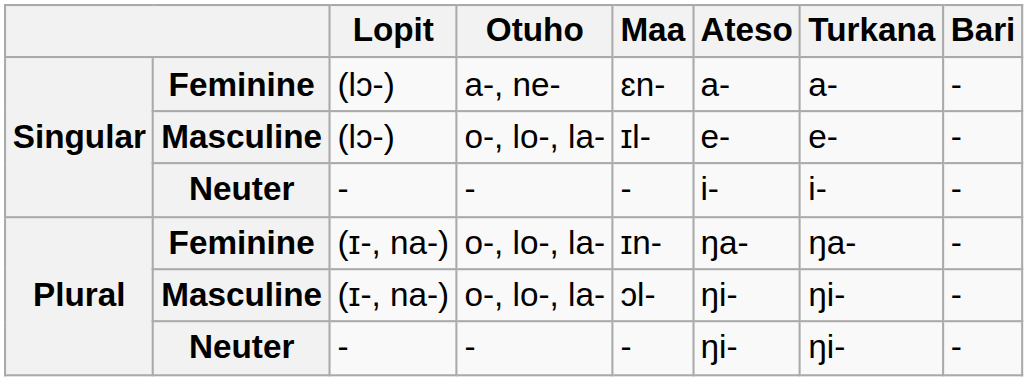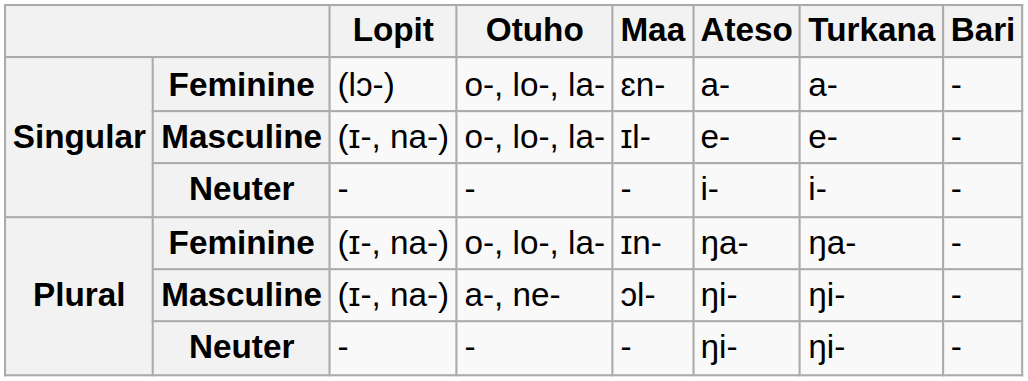Singular / Feminine | Otuho: a-, ne- -> o-, lo-, la-
Singular / Masculine | Lopit: (lɔ-) -> (ɪ-, na-)
Plural / Masculine | Otuho: o-, lo-, la- -> a-, ne-
